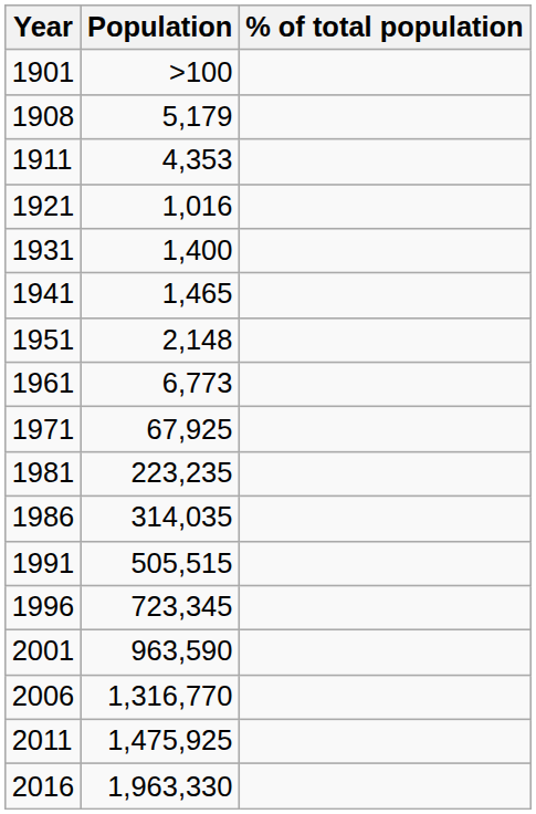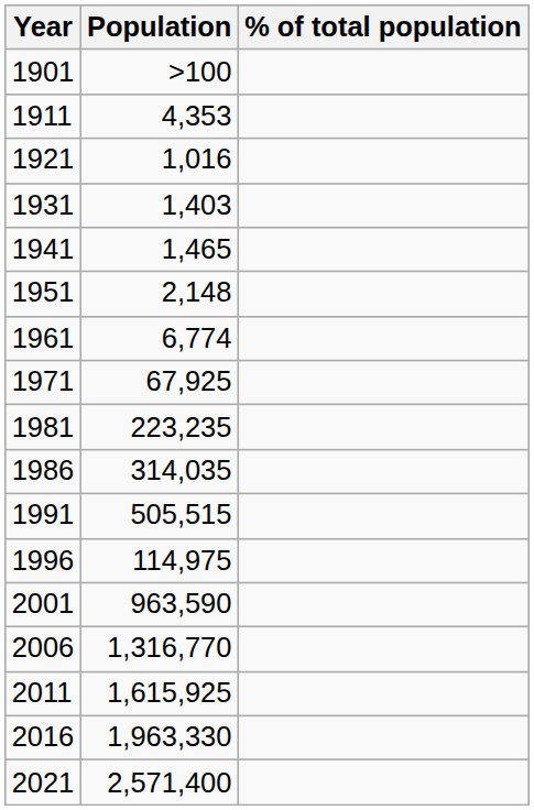- row: 1908 | 5,179
1931 | Population: 1,400 -> 1,403
1961 | Population: 6,773 -> 6,774
1996 | Population: 723,345 -> 114,975
2011 | Population: 1,475,925 -> 1,615,925
+ row: 2021 | 2,571,400
